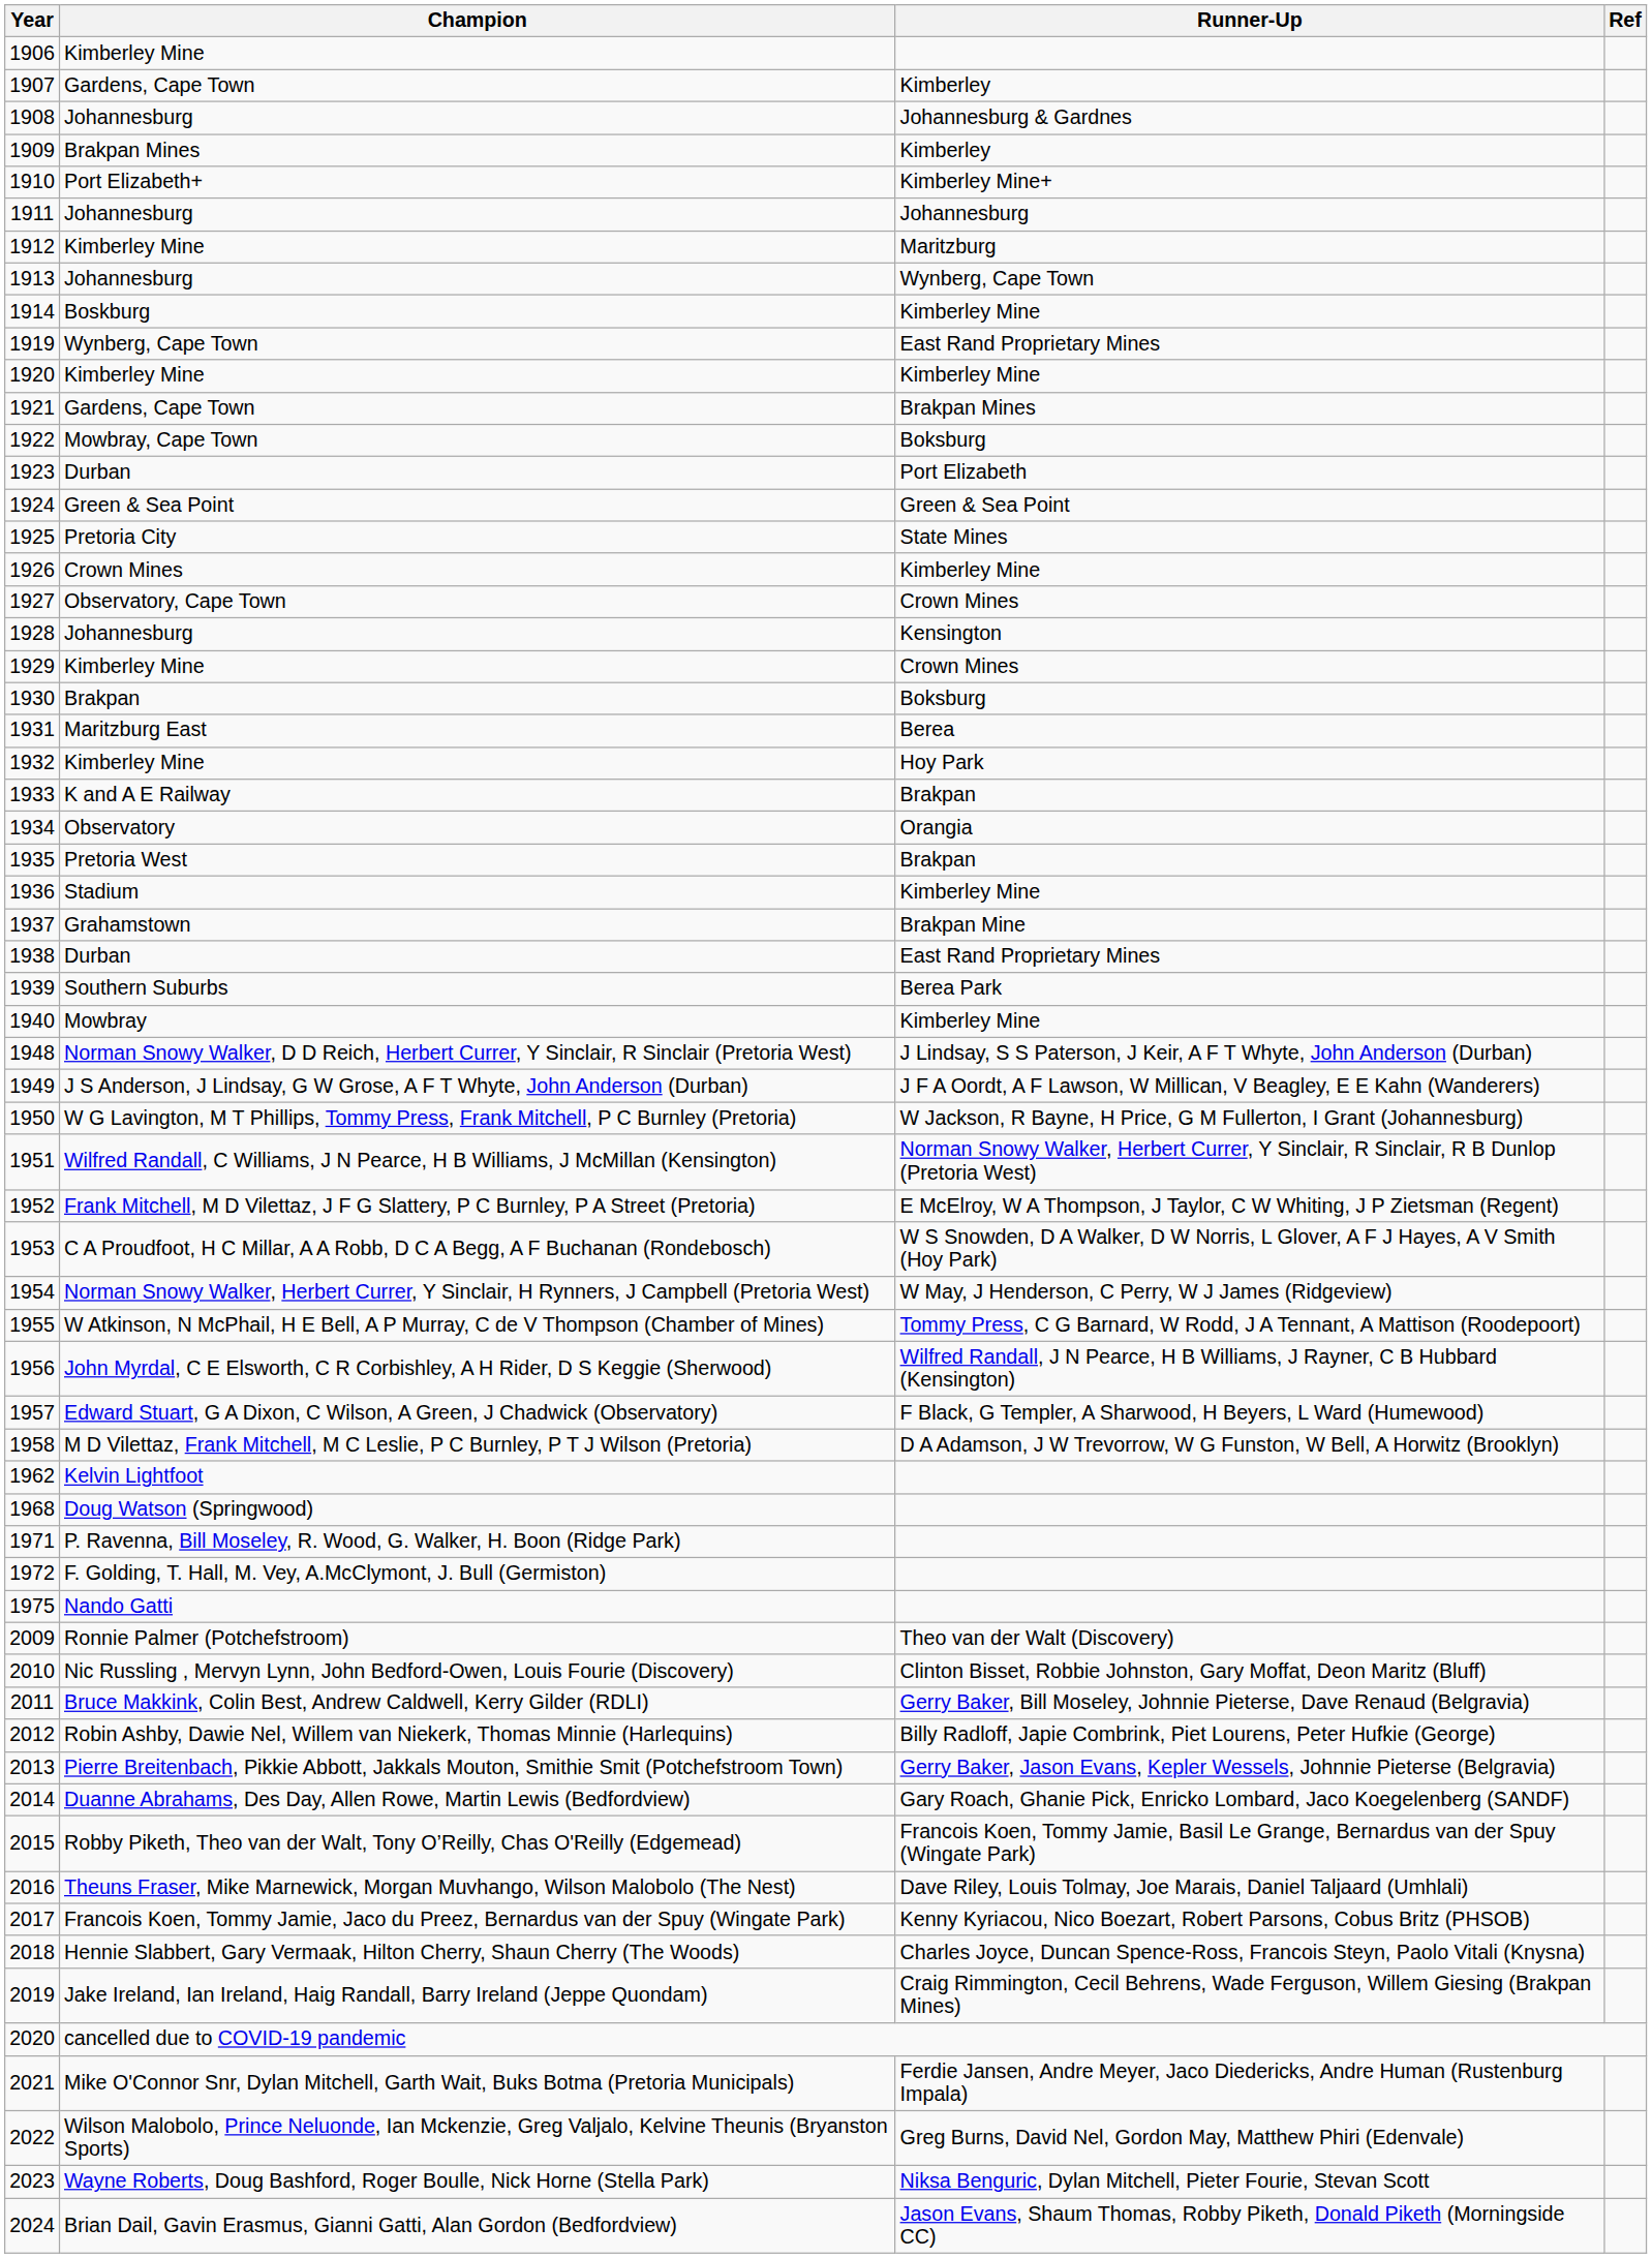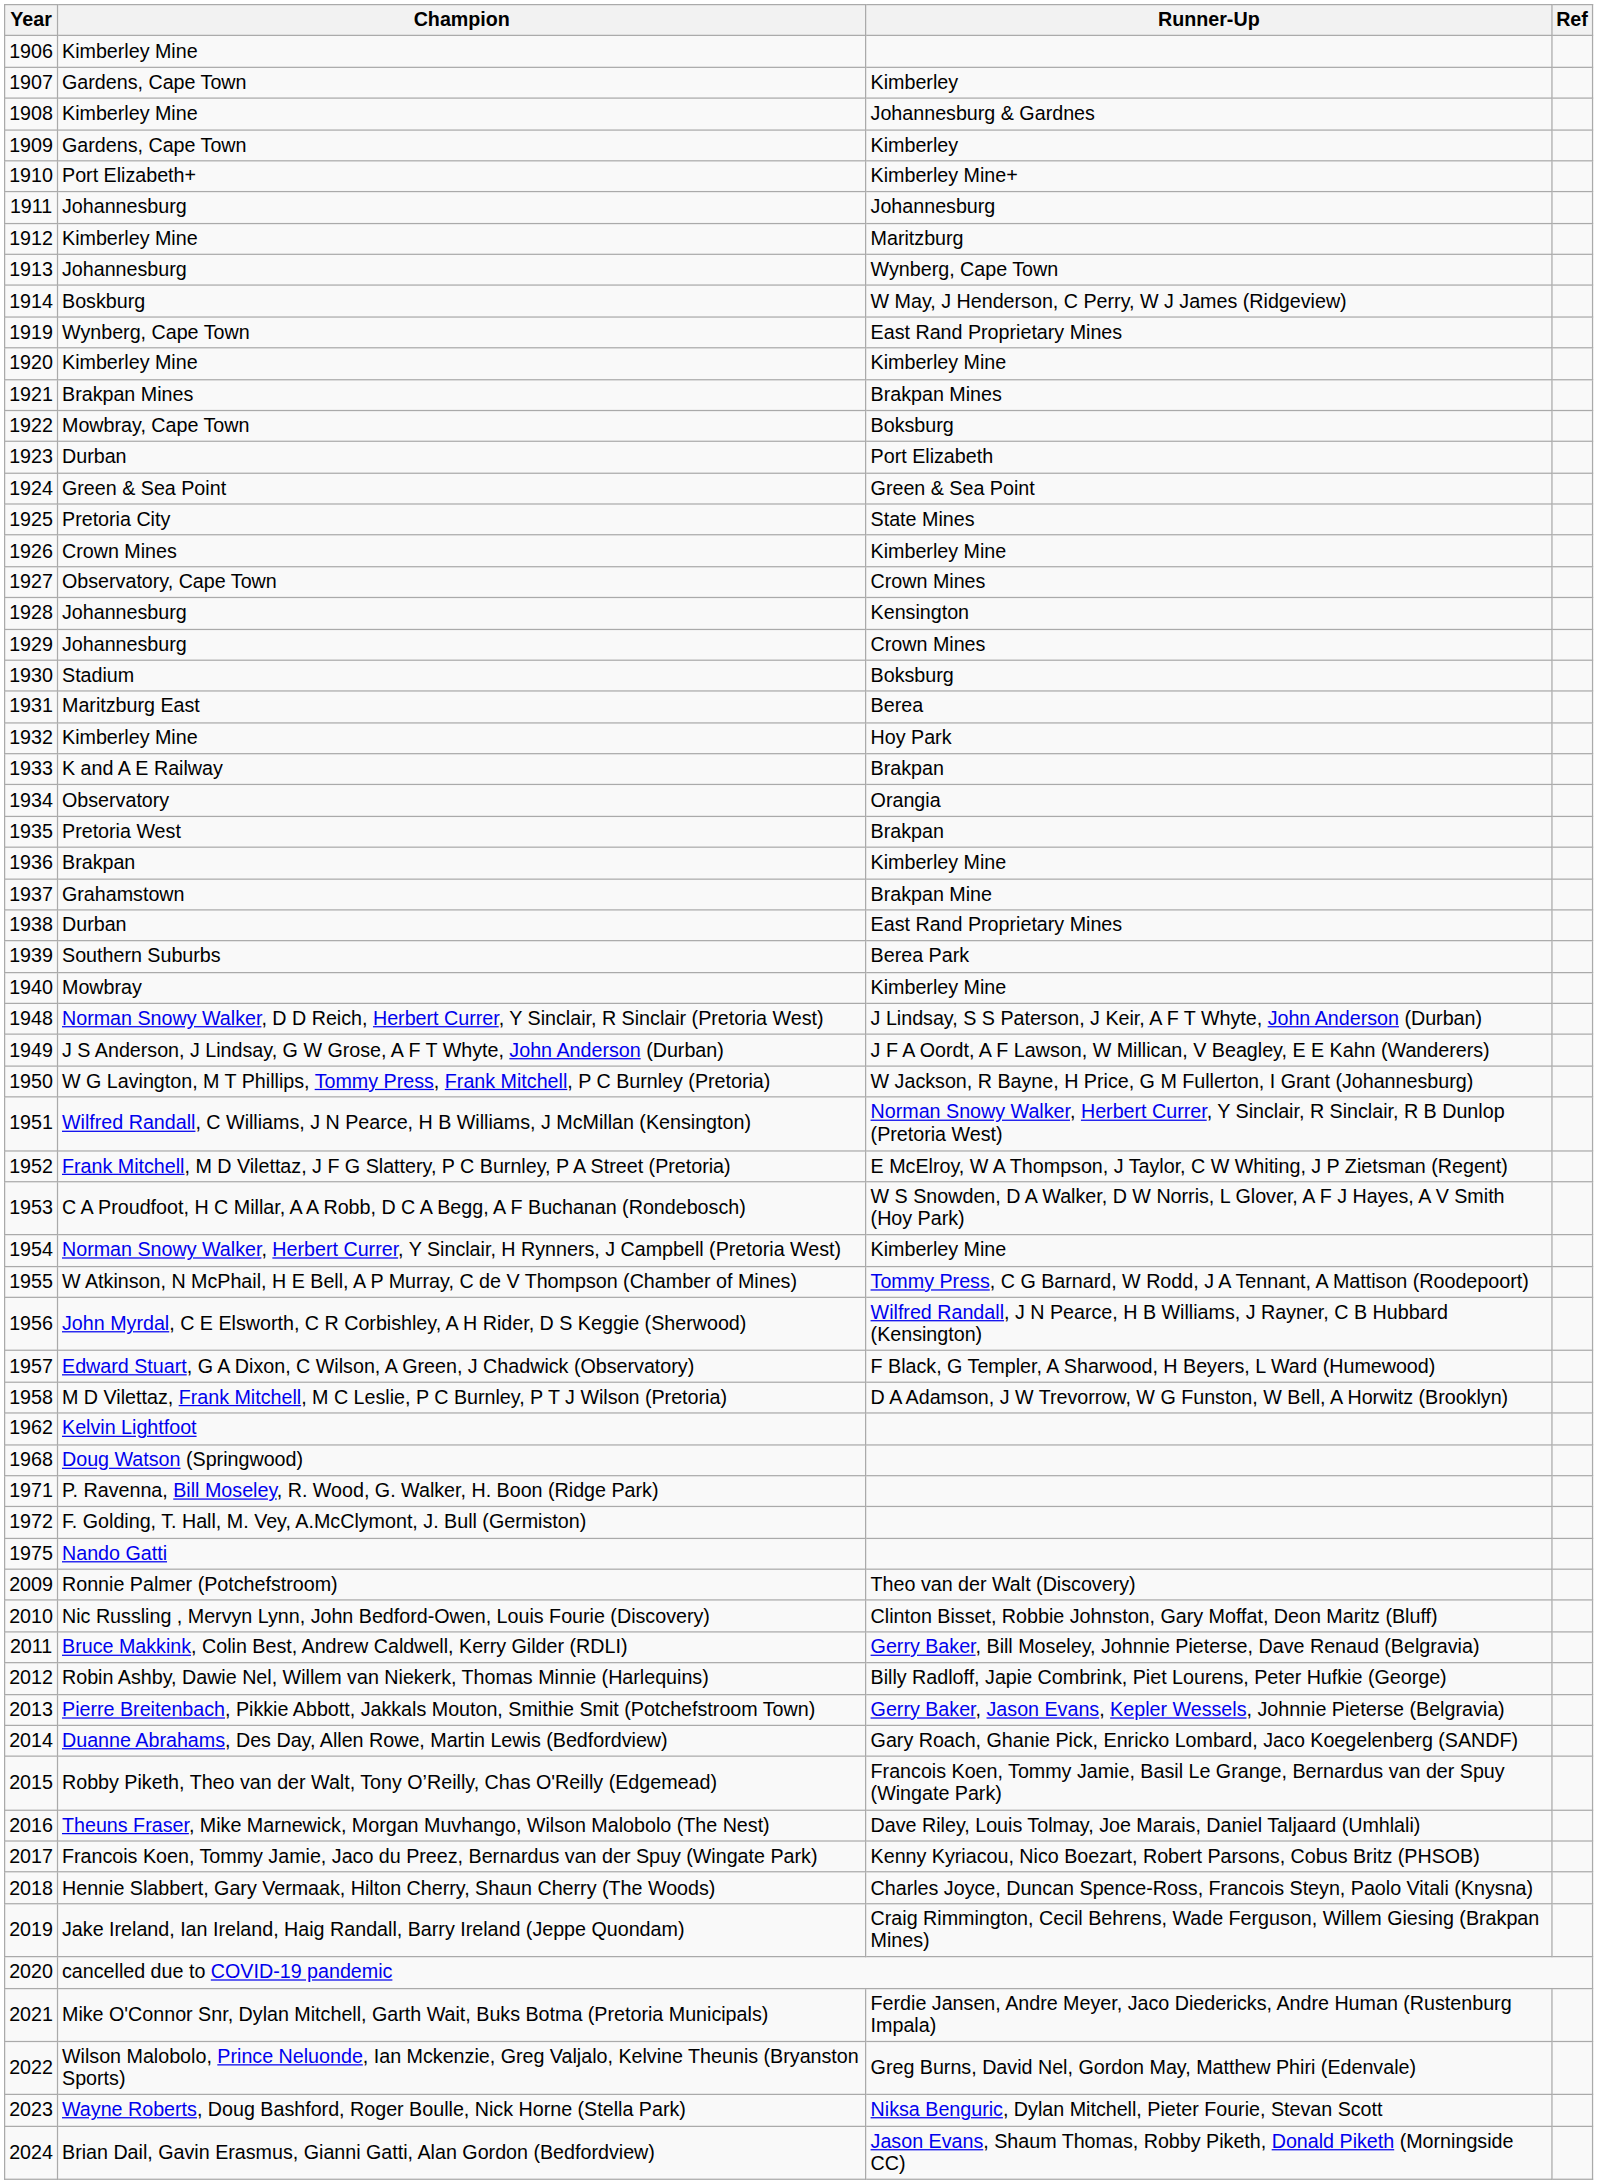1908 | Champion: Johannesburg -> Kimberley Mine
1909 | Champion: Brakpan Mines -> Gardens, Cape Town
1914 | Runner-Up: Kimberley Mine -> W May, J Henderson, C Perry, W J James (Ridgeview)
1921 | Champion: Gardens, Cape Town -> Brakpan Mines
1929 | Champion: Kimberley Mine -> Johannesburg
1930 | Champion: Brakpan -> Stadium
1936 | Champion: Stadium -> Brakpan
1954 | Runner-Up: W May, J Henderson, C Perry, W J James (Ridgeview) -> Kimberley Mine
